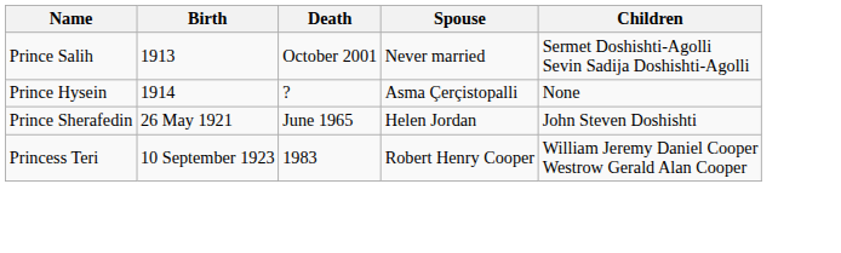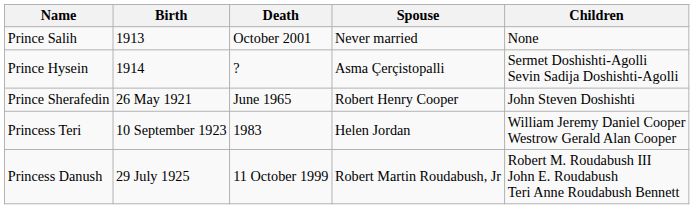Prince Salih | Children: Sermet Doshishti-Agolli Sevin Sadija Doshishti-Agolli -> None
Prince Hysein | Children: None -> Sermet Doshishti-Agolli Sevin Sadija Doshishti-Agolli
Prince Sherafedin | Spouse: Helen Jordan -> Robert Henry Cooper
Princess Teri | Spouse: Robert Henry Cooper -> Helen Jordan
+ row: Princess Danush | 29 July 1925 | 11 October 1999 | Robert Martin Roudabush, Jr | Robert M. Roudabush III John E. Roudabush Teri Anne Roudabush Bennett
